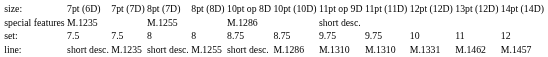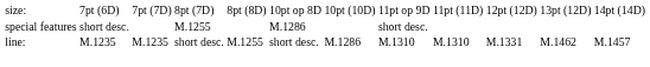special features | column 2: M.1235 -> short desc.
- row: set: | 7.5 | 7.5 | 8 | 8 | 8.75 | 8.75 | 9.75 | 9.75 | 10 | 11 | 12
line: | column 2: short desc. -> M.1235
